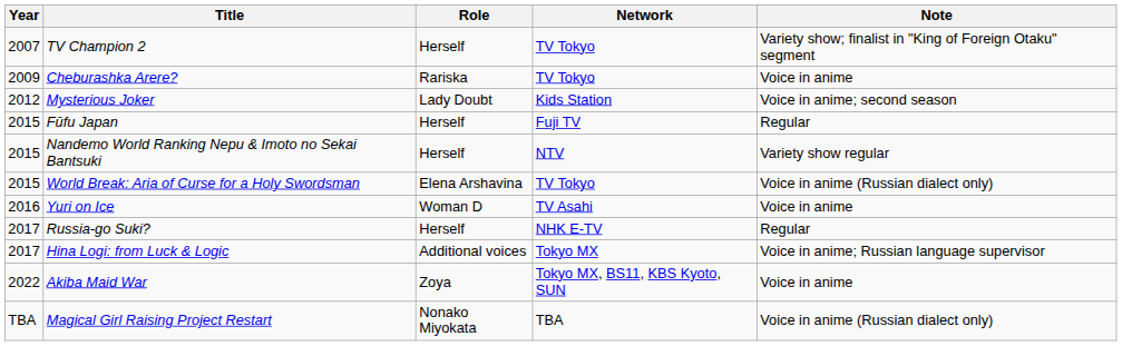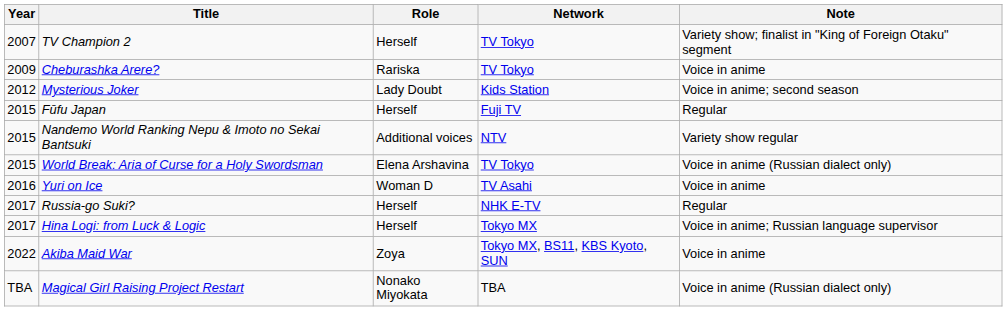Nandemo World Ranking Nepu & Imoto no Sekai Bantsuki | Role: Herself -> Additional voices
Hina Logi: from Luck & Logic | Role: Additional voices -> Herself
